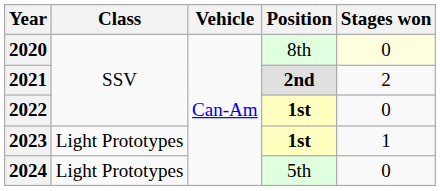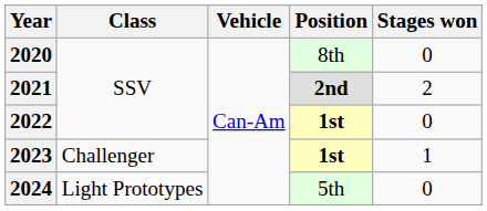2020 | Stages won: lightyellow background -> no background
2023 | Class: Light Prototypes -> Challenger
